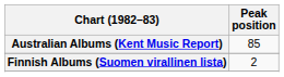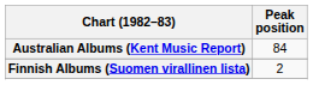Australian Albums (Kent Music Report) | Peak position: 85 -> 84
